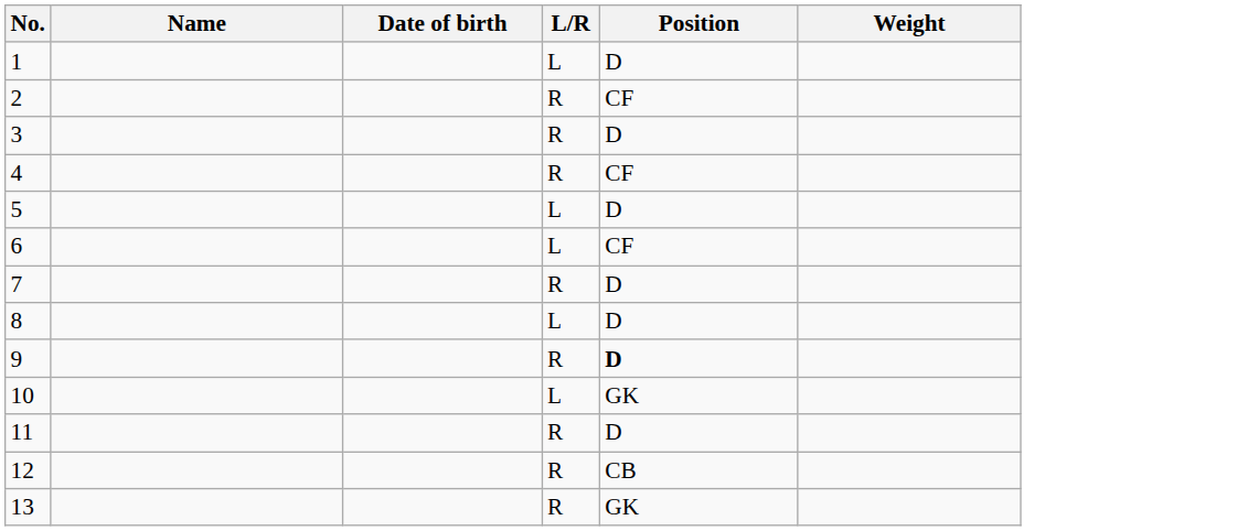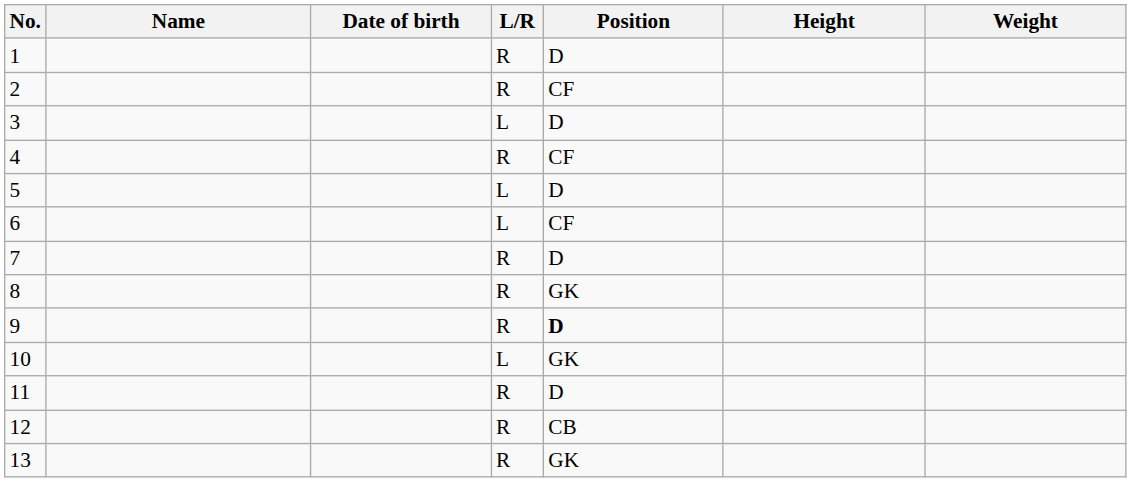+ column: Height
1 | L/R: L -> R
3 | L/R: R -> L
8 | L/R: L -> R
8 | Position: D -> GK
